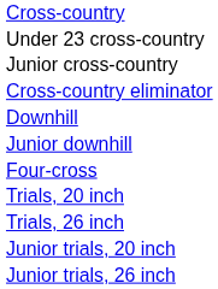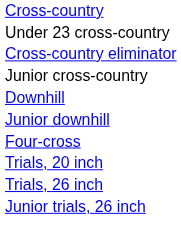rows swapped: Junior cross-country <-> Cross-country eliminator
- row: Junior trials, 20 inch
